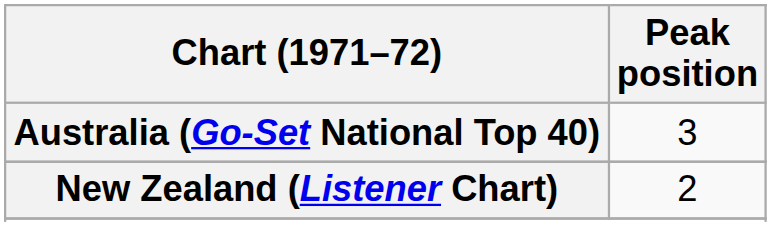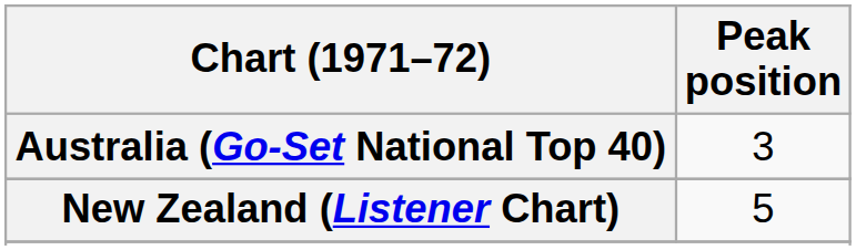New Zealand (Listener Chart) | Peak position: 2 -> 5
